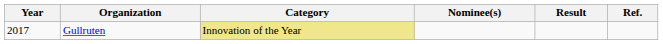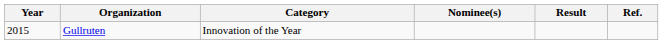Gullruten | Year: 2017 -> 2015
Gullruten | Category: khaki background -> no background
